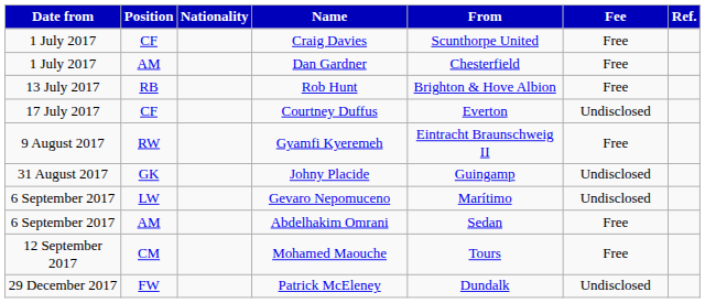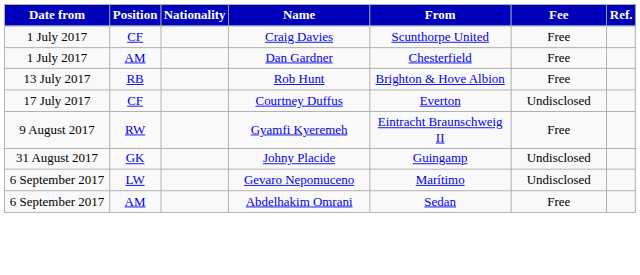- row: 12 September 2017 | CM | Mohamed Maouche | Tours | Free
- row: 29 December 2017 | FW | Patrick McEleney | Dundalk | Undisclosed
